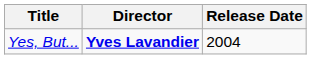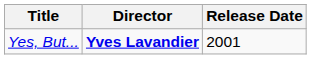Yes, But... | Release Date: 2004 -> 2001
